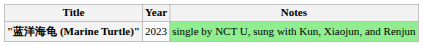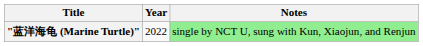"蓝洋海龟 (Marine Turtle)" | Year: 2023 -> 2022
